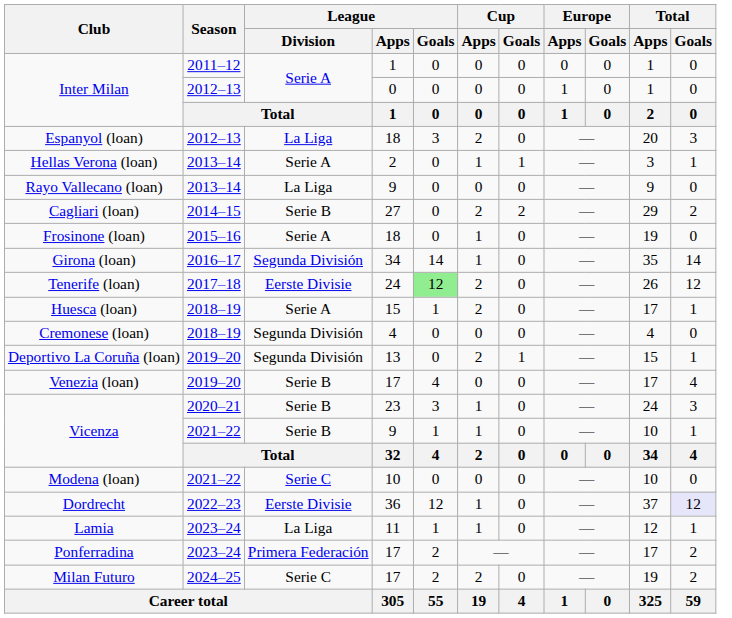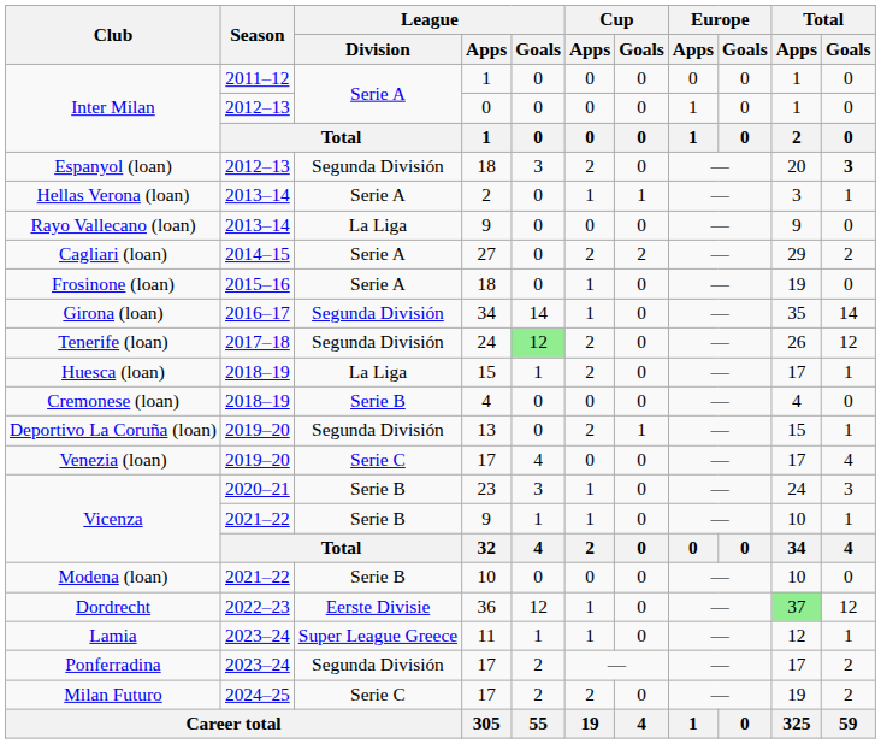Espanyol (loan) | League / Division: La Liga -> Segunda División
Espanyol (loan) | Total / Goals: normal -> bold
Cagliari (loan) | League / Division: Serie B -> Serie A
Tenerife (loan) | League / Division: Eerste Divisie -> Segunda División
Huesca (loan) | League / Division: Serie A -> La Liga
Cremonese (loan) | League / Division: Segunda División -> Serie B
Venezia (loan) | League / Division: Serie B -> Serie C
Modena (loan) | League / Division: Serie C -> Serie B
Dordrecht | Total / Apps: no background -> lightgreen background
Dordrecht | Total / Goals: lavender background -> no background
Lamia | League / Division: La Liga -> Super League Greece
Ponferradina | League / Division: Primera Federación -> Segunda División
